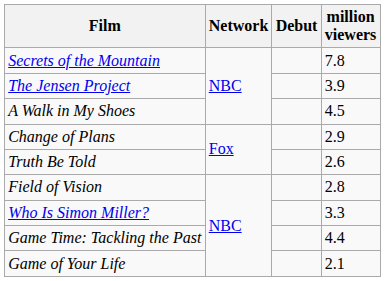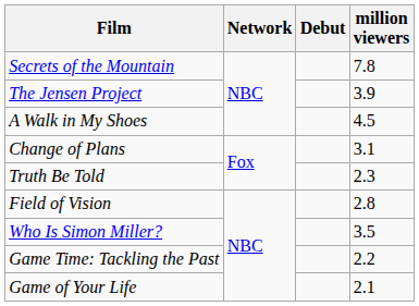Change of Plans | million viewers: 2.9 -> 3.1
Truth Be Told | million viewers: 2.6 -> 2.3
Who Is Simon Miller? | million viewers: 3.3 -> 3.5
Game Time: Tackling the Past | million viewers: 4.4 -> 2.2
